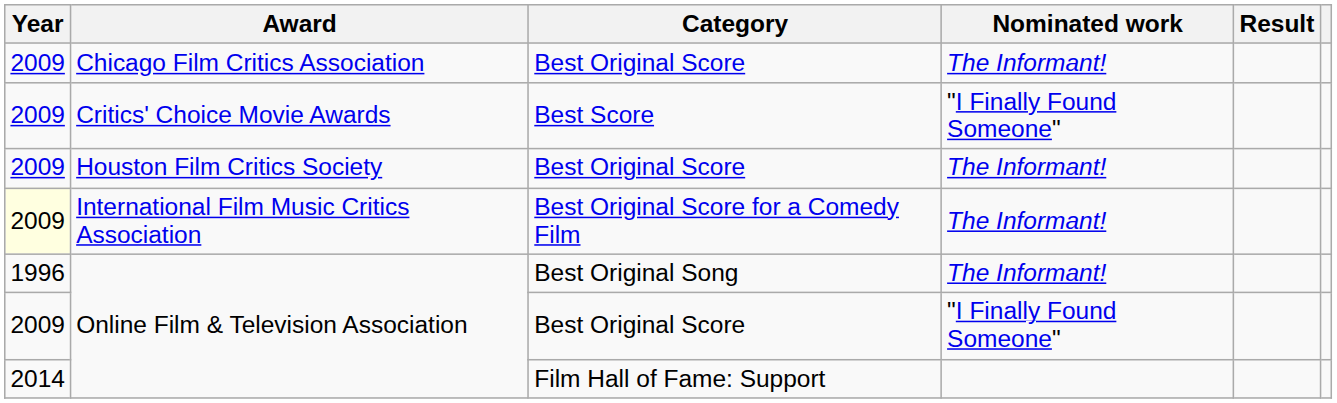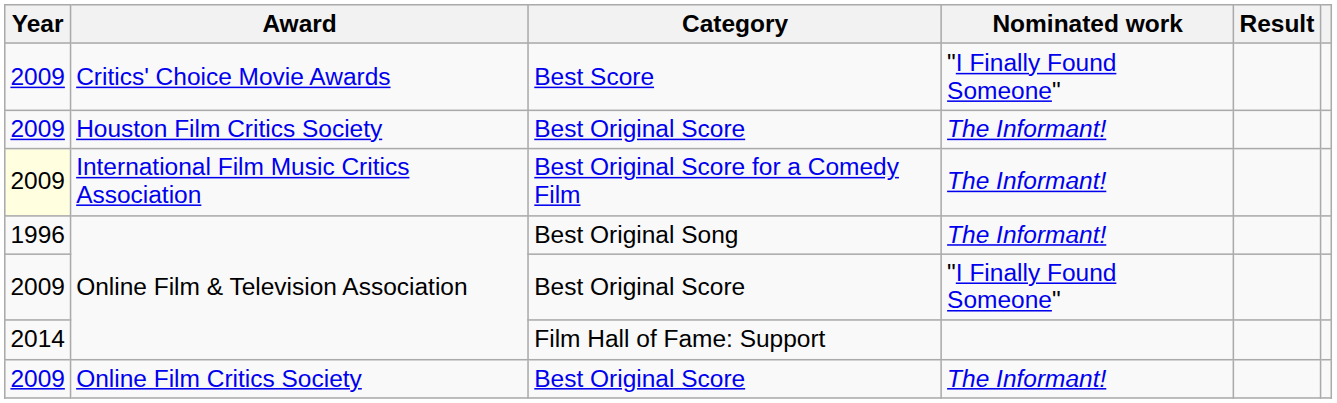- row: 2009 | Chicago Film Critics Association | Best Original Score | The Informant!
+ row: 2009 | Online Film Critics Society | Best Original Score | The Informant!
